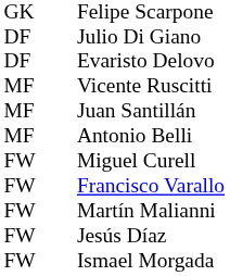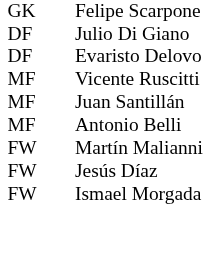- row: FW | Miguel Curell
- row: FW | Francisco Varallo
